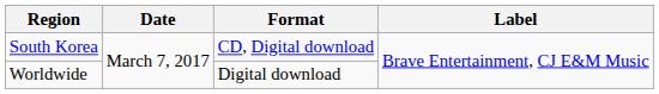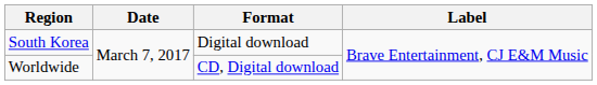South Korea | Format: CD, Digital download -> Digital download
Worldwide | Format: Digital download -> CD, Digital download
